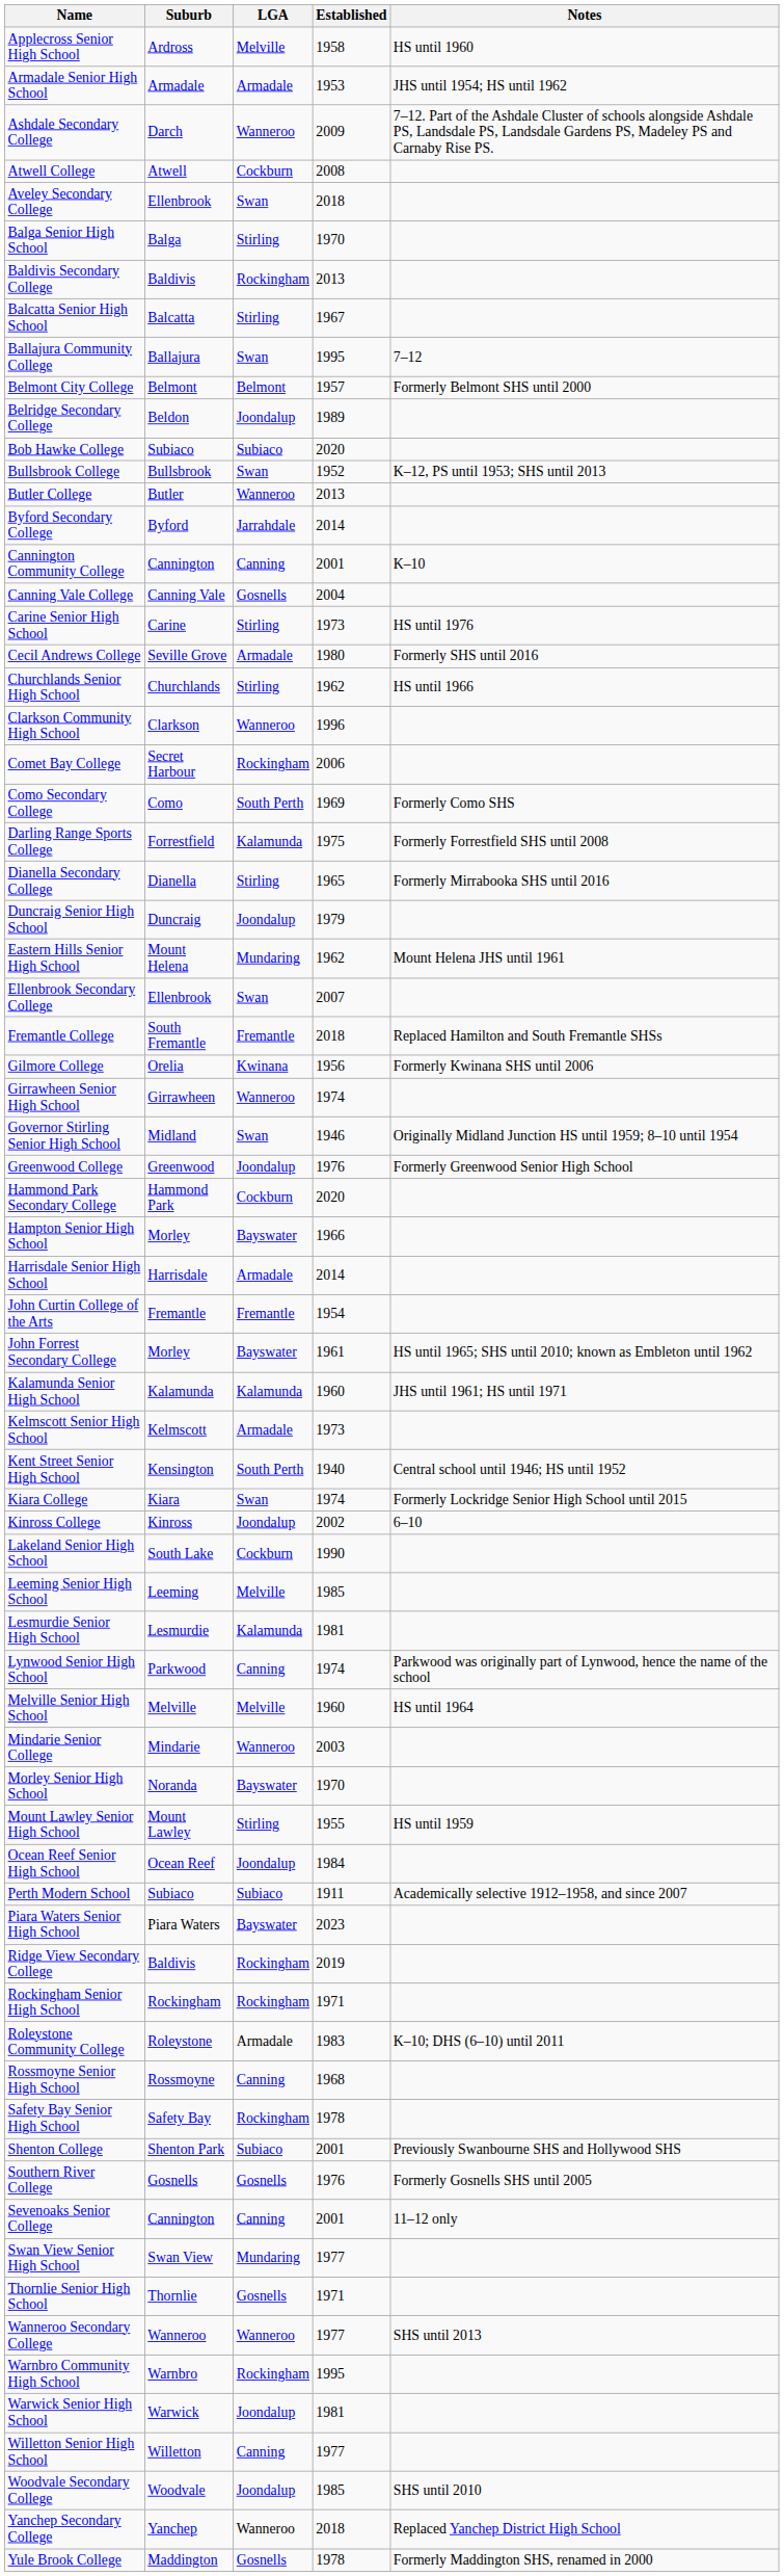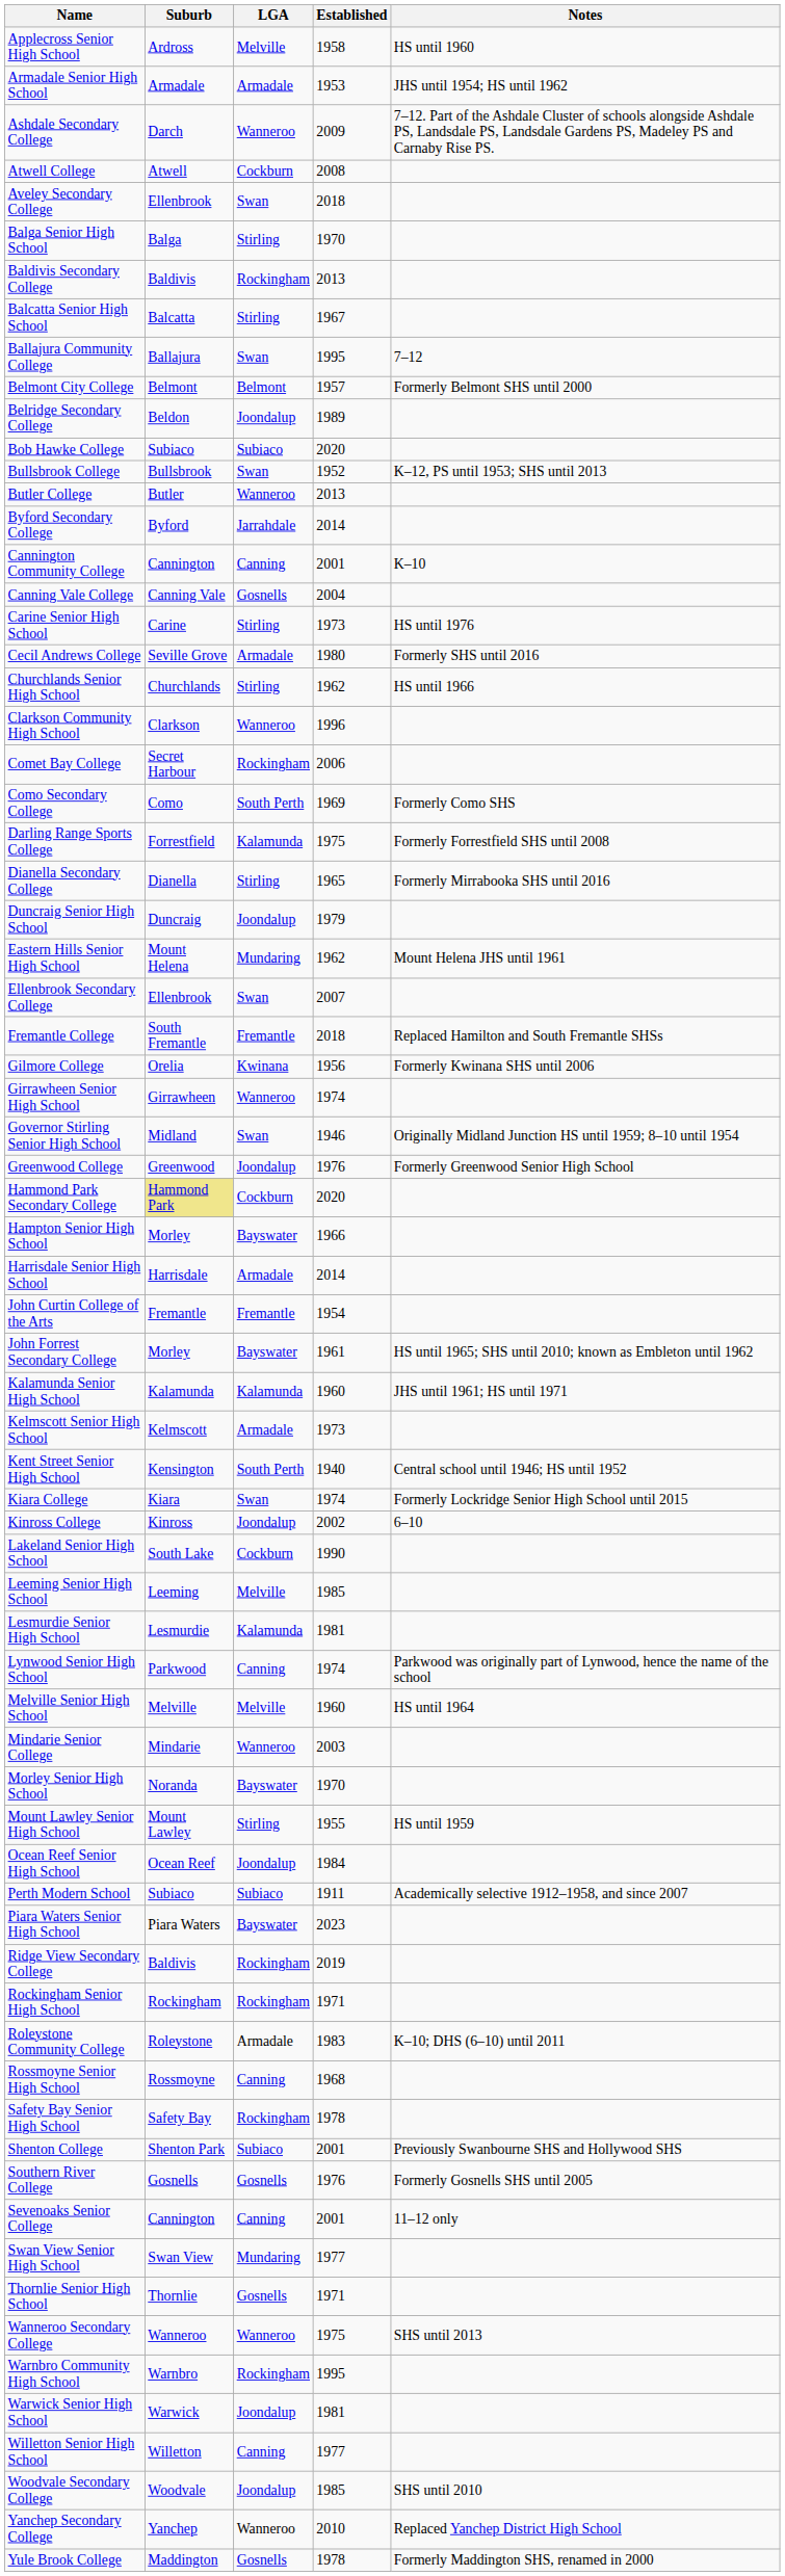Hammond Park Secondary College | Suburb: no background -> khaki background
Wanneroo Secondary College | Established: 1977 -> 1975
Yanchep Secondary College | Established: 2018 -> 2010
